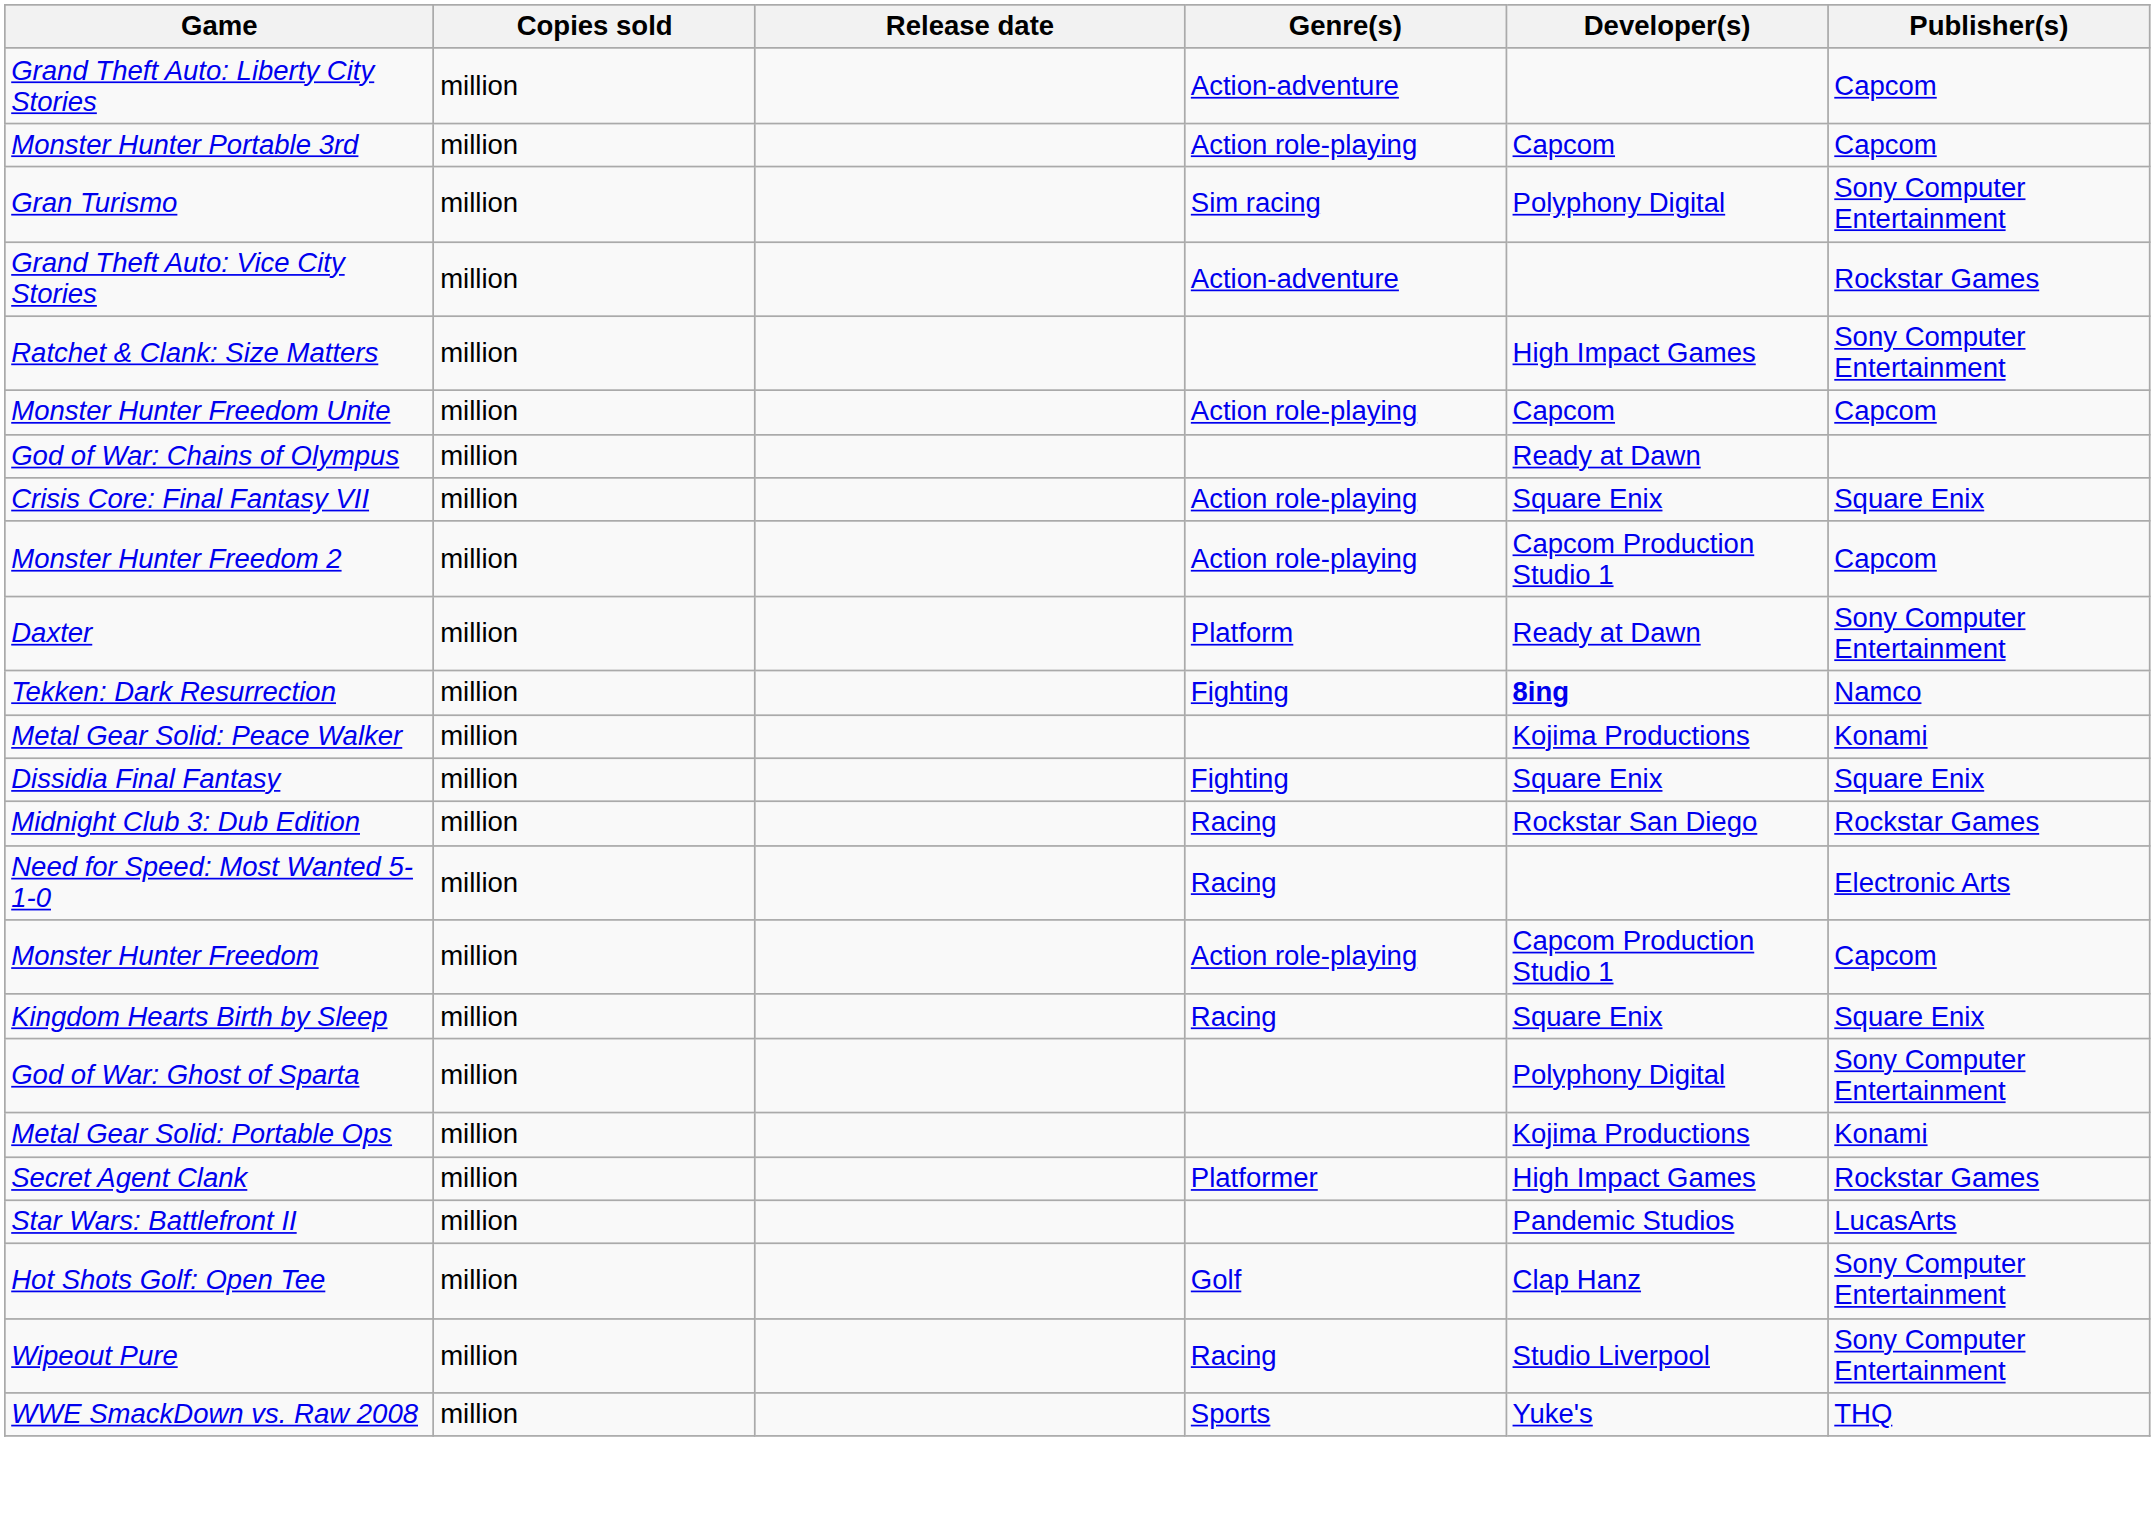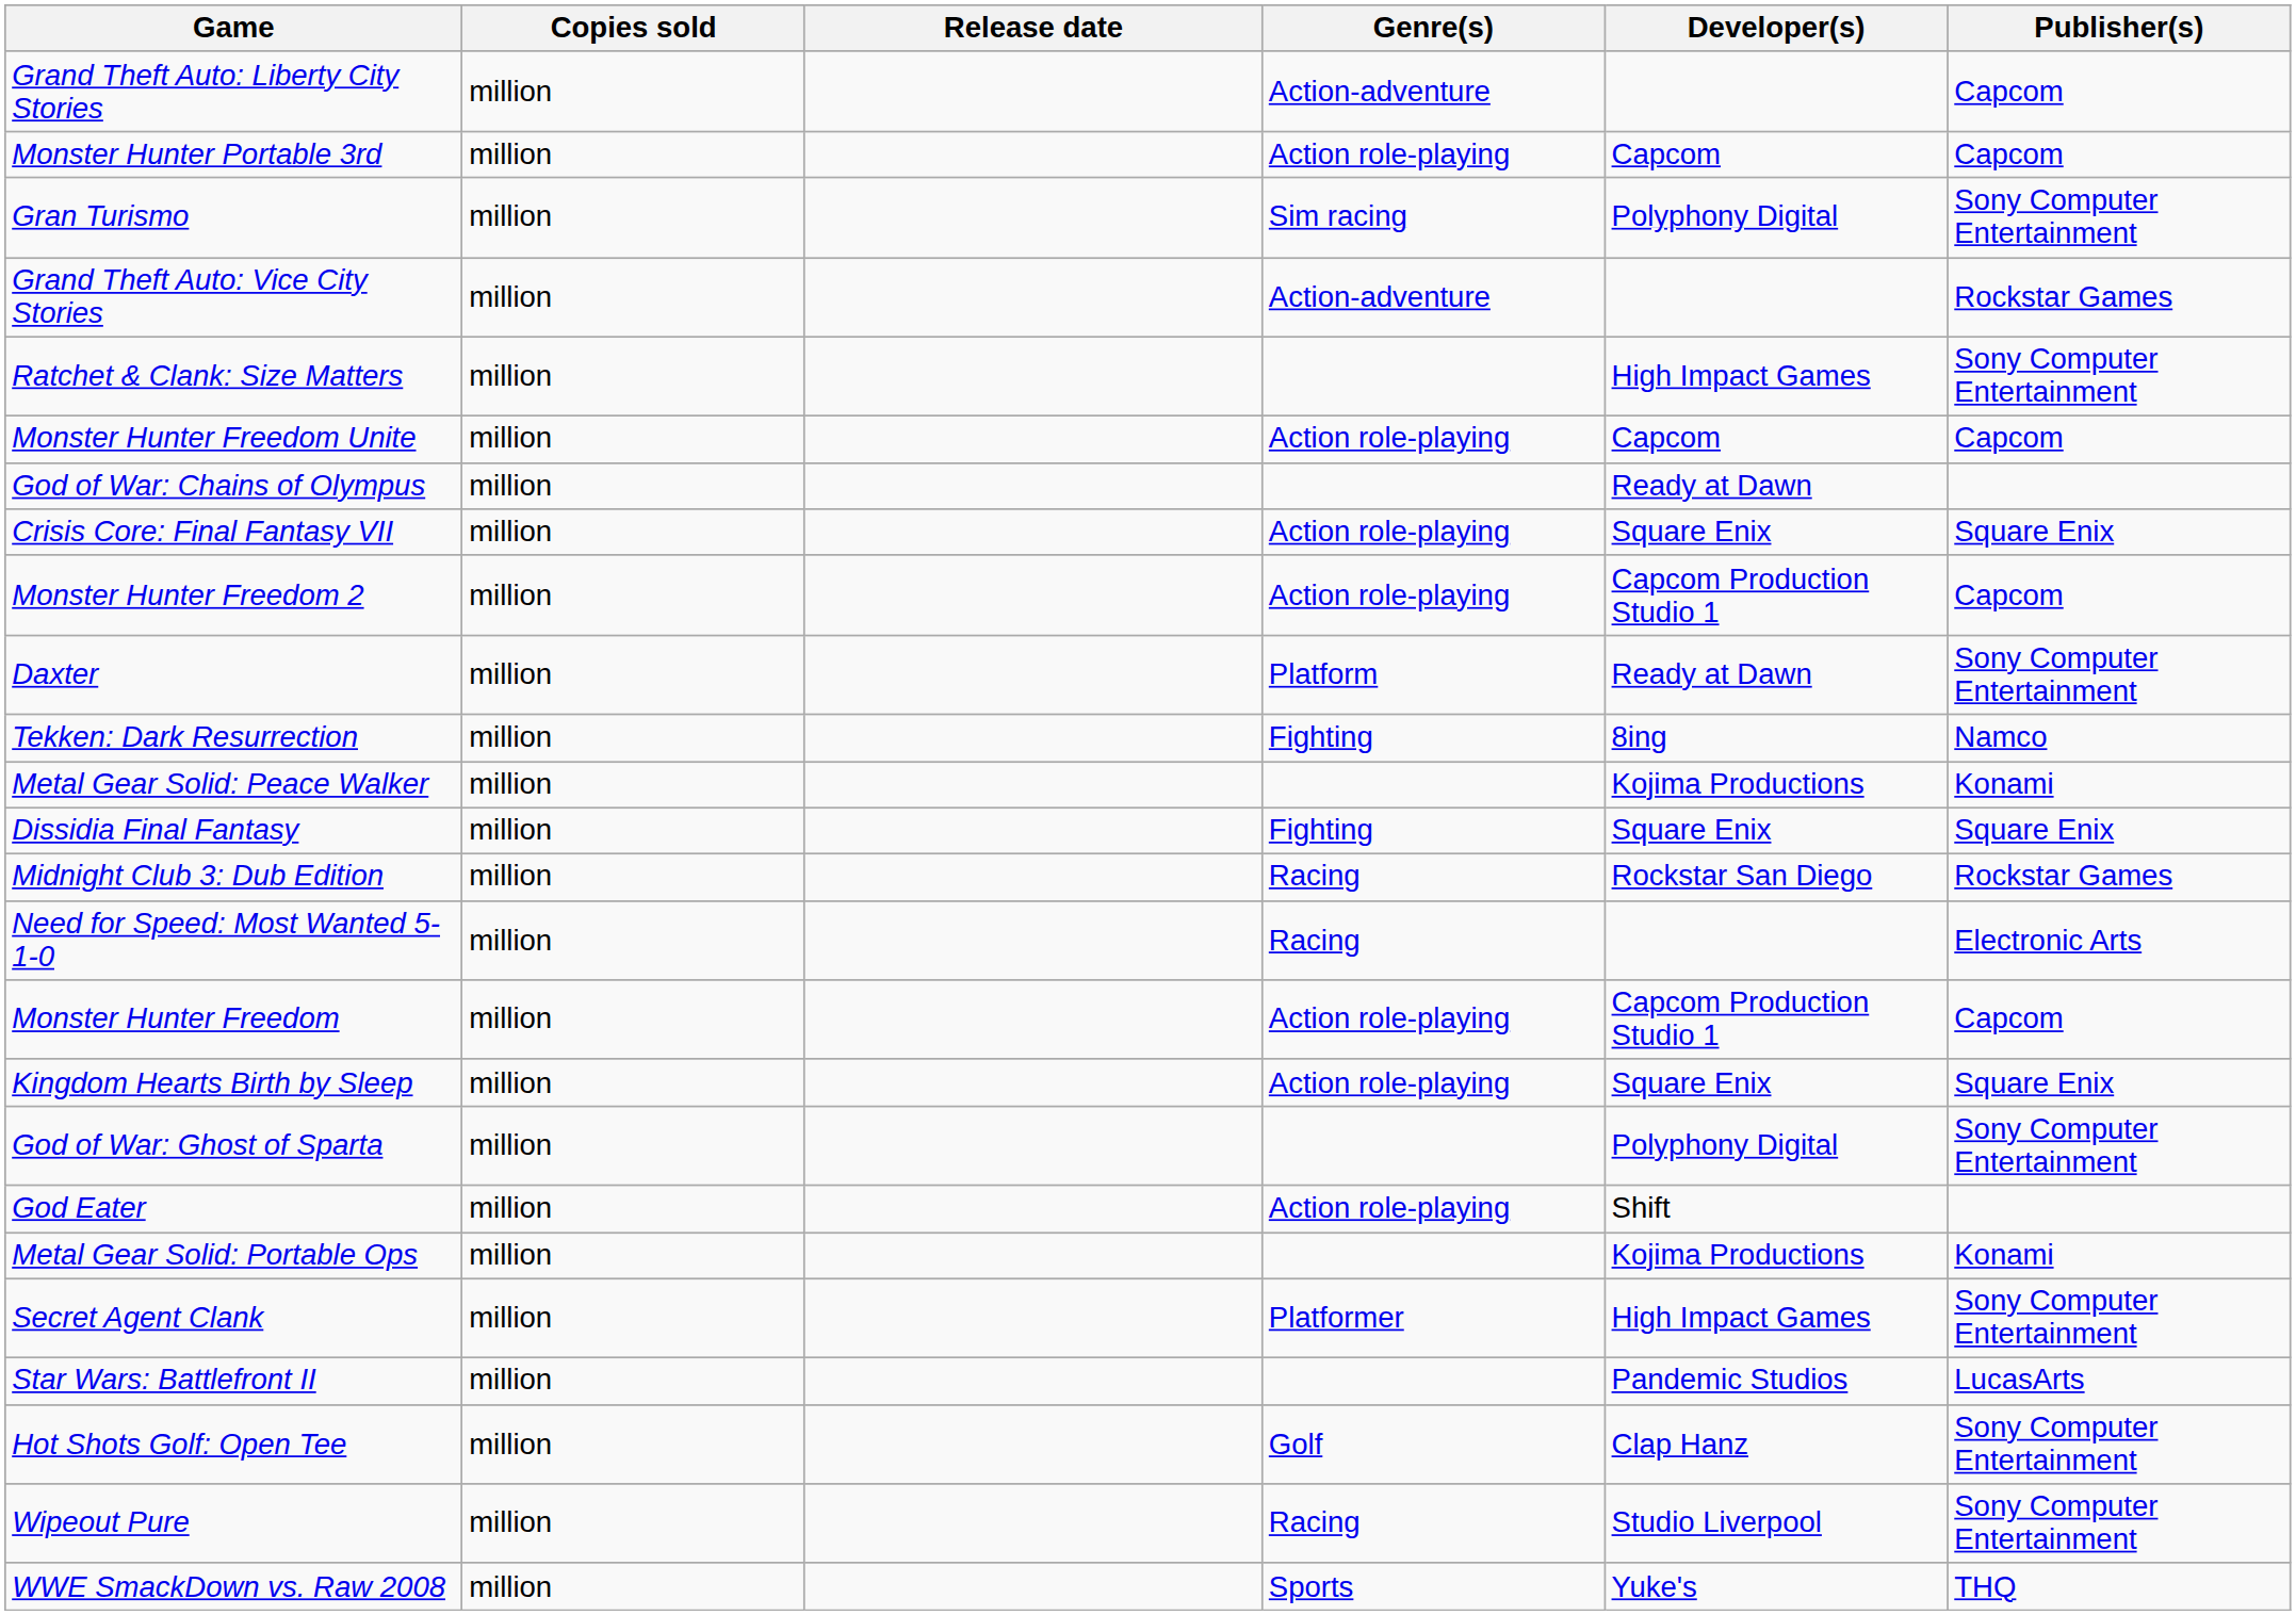Tekken: Dark Resurrection | Developer(s): bold -> normal
Kingdom Hearts Birth by Sleep | Genre(s): Racing -> Action role-playing
+ row: God Eater | million | Action role-playing | Shift
Secret Agent Clank | Publisher(s): Rockstar Games -> Sony Computer Entertainment
